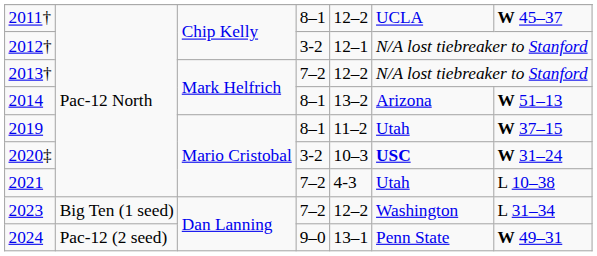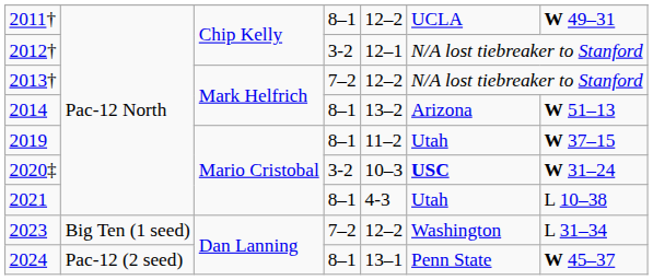2011† | column 7: W 45–37 -> W 49–31
2021 | column 4: 7–2 -> 8–1
2024 | column 4: 9–0 -> 8–1
2024 | column 7: W 49–31 -> W 45–37
